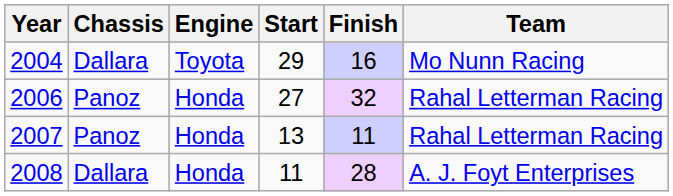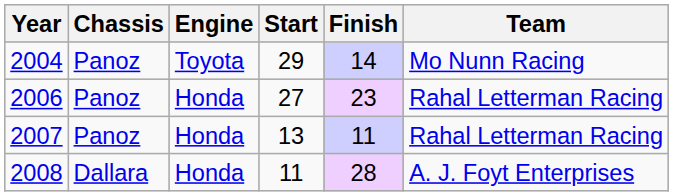2004 | Chassis: Dallara -> Panoz
2004 | Finish: 16 -> 14
2006 | Finish: 32 -> 23
